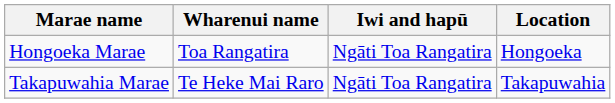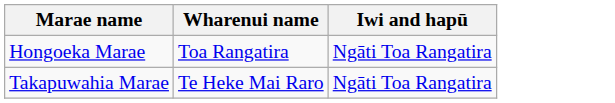- column: Location | Hongoeka | Takapuwahia
